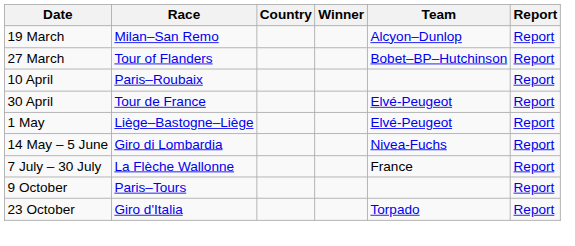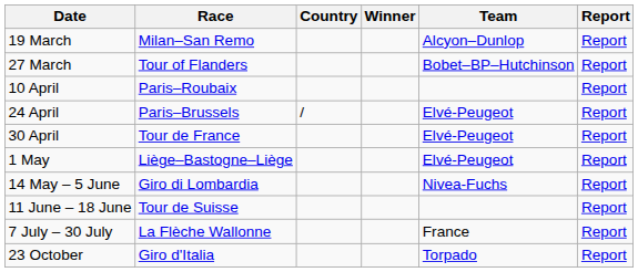+ row: 24 April | Paris–Brussels | / | Elvé-Peugeot | Report
+ row: 11 June – 18 June | Tour de Suisse | Report
- row: 9 October | Paris–Tours | Report
